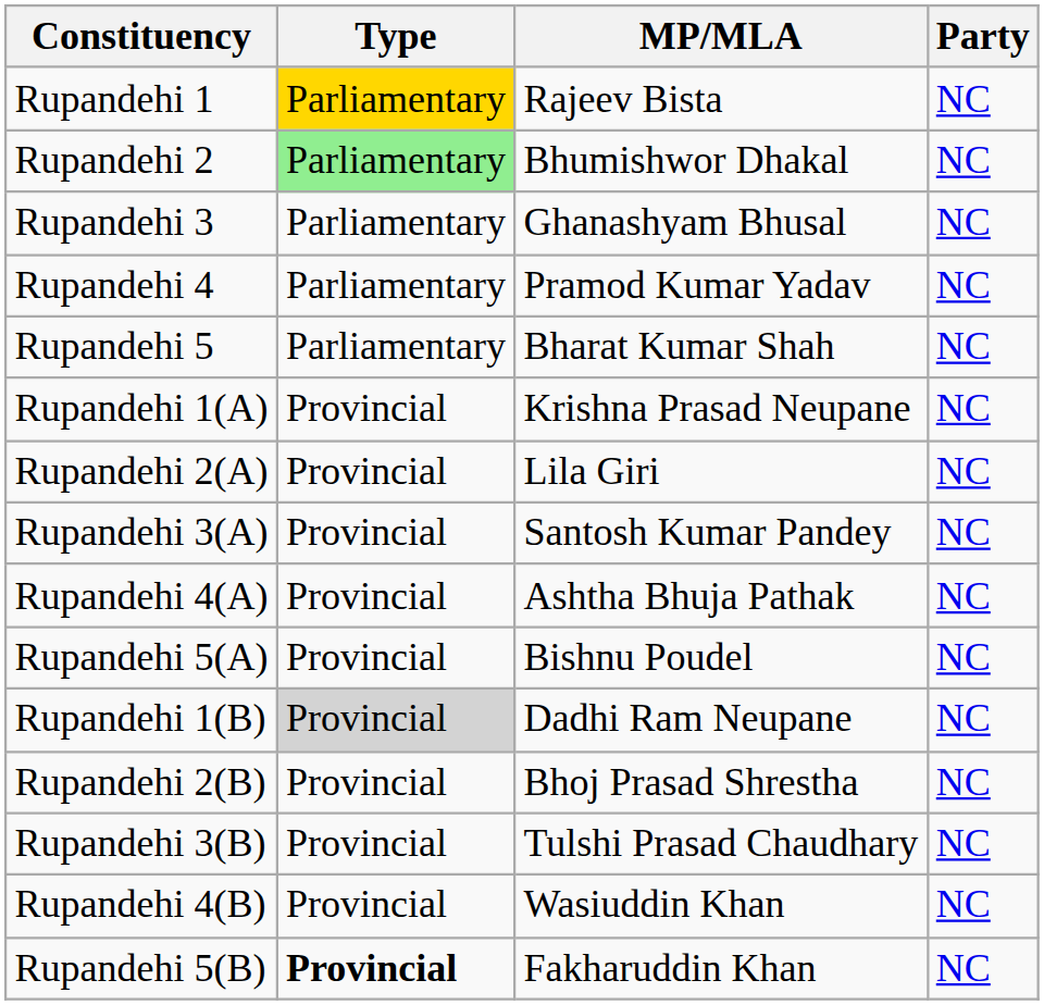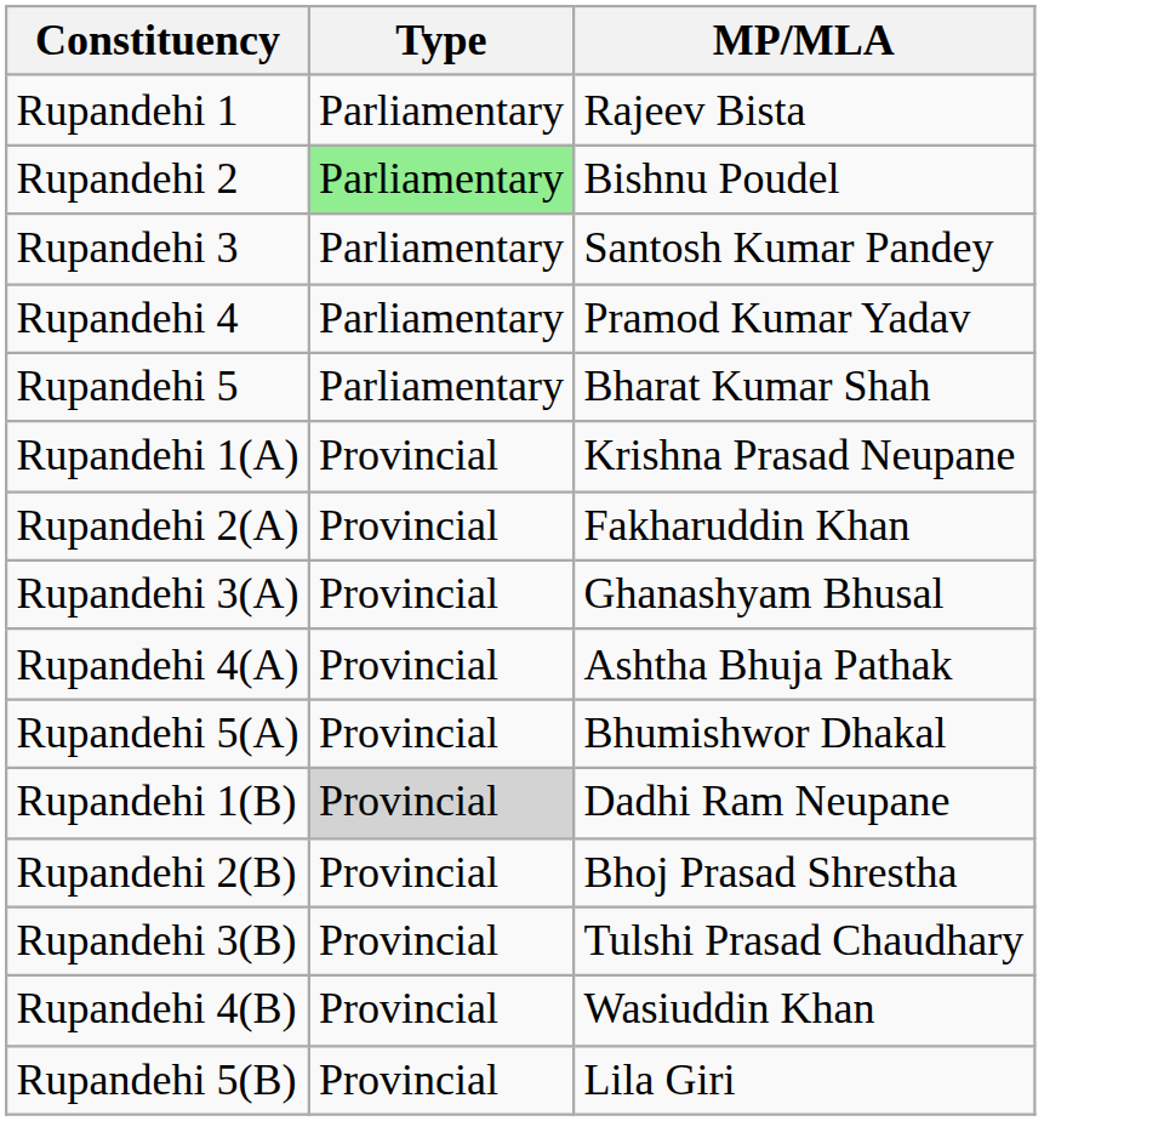- column: Party | NC | NC | NC | NC | NC | NC | NC | NC | NC | NC | NC | NC | NC | NC | NC
Rupandehi 1 | Type: gold background -> no background
Rupandehi 2 | MP/MLA: Bhumishwor Dhakal -> Bishnu Poudel
Rupandehi 3 | MP/MLA: Ghanashyam Bhusal -> Santosh Kumar Pandey
Rupandehi 2(A) | MP/MLA: Lila Giri -> Fakharuddin Khan
Rupandehi 3(A) | MP/MLA: Santosh Kumar Pandey -> Ghanashyam Bhusal
Rupandehi 5(A) | MP/MLA: Bishnu Poudel -> Bhumishwor Dhakal
Rupandehi 5(B) | Type: bold -> normal
Rupandehi 5(B) | MP/MLA: Fakharuddin Khan -> Lila Giri
